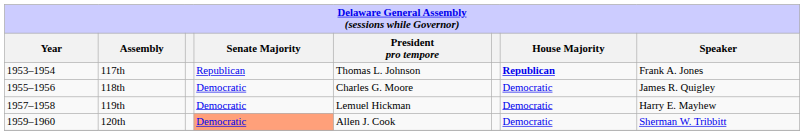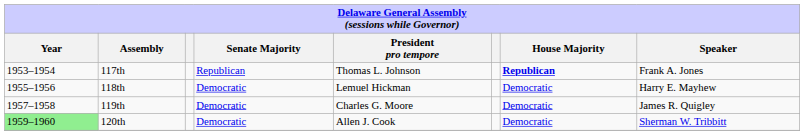118th | President pro tempore: Charles G. Moore -> Lemuel Hickman
118th | Speaker: James R. Quigley -> Harry E. Mayhew
119th | President pro tempore: Lemuel Hickman -> Charles G. Moore
119th | Speaker: Harry E. Mayhew -> James R. Quigley
120th | Year: no background -> lightgreen background
120th | Senate Majority: lightsalmon background -> no background
